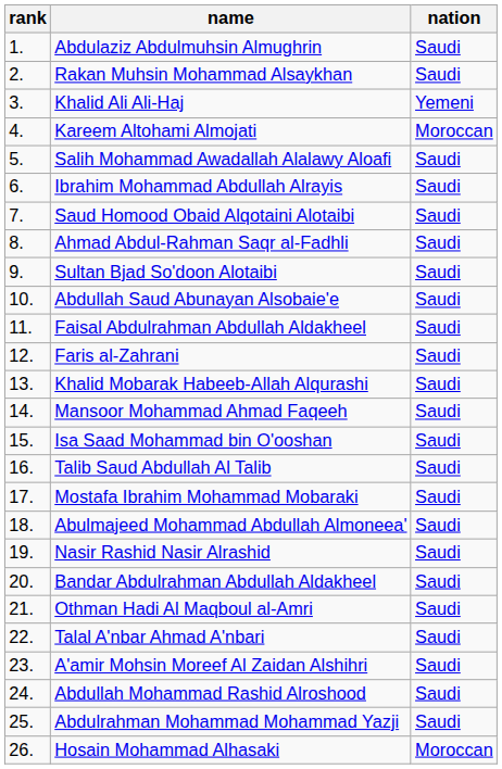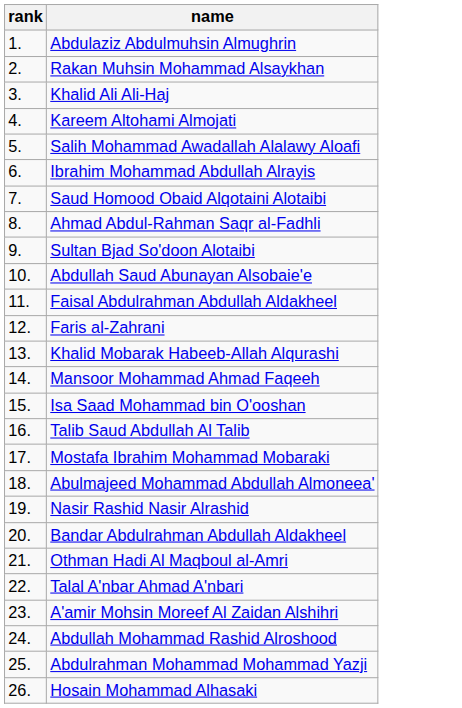- column: nation | Saudi | Saudi | Yemeni | Moroccan | Saudi | Saudi | Saudi | Saudi | Saudi | Saudi | Saudi | Saudi | Saudi | Saudi | Saudi | Saudi | Saudi | Saudi | Saudi | Saudi | Saudi | Saudi | Saudi | Saudi | Saudi | Moroccan
